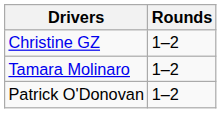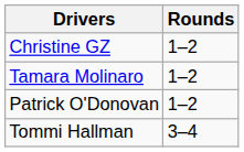+ row: Tommi Hallman | 3–4
